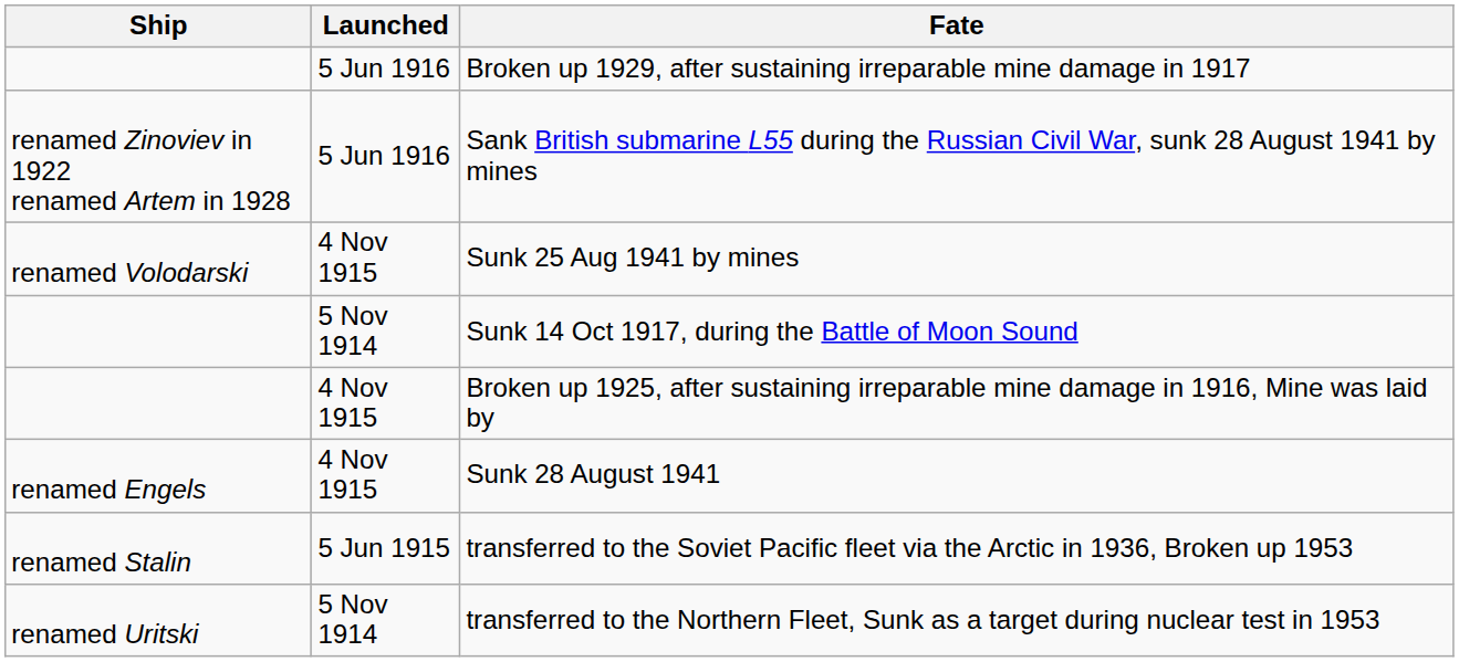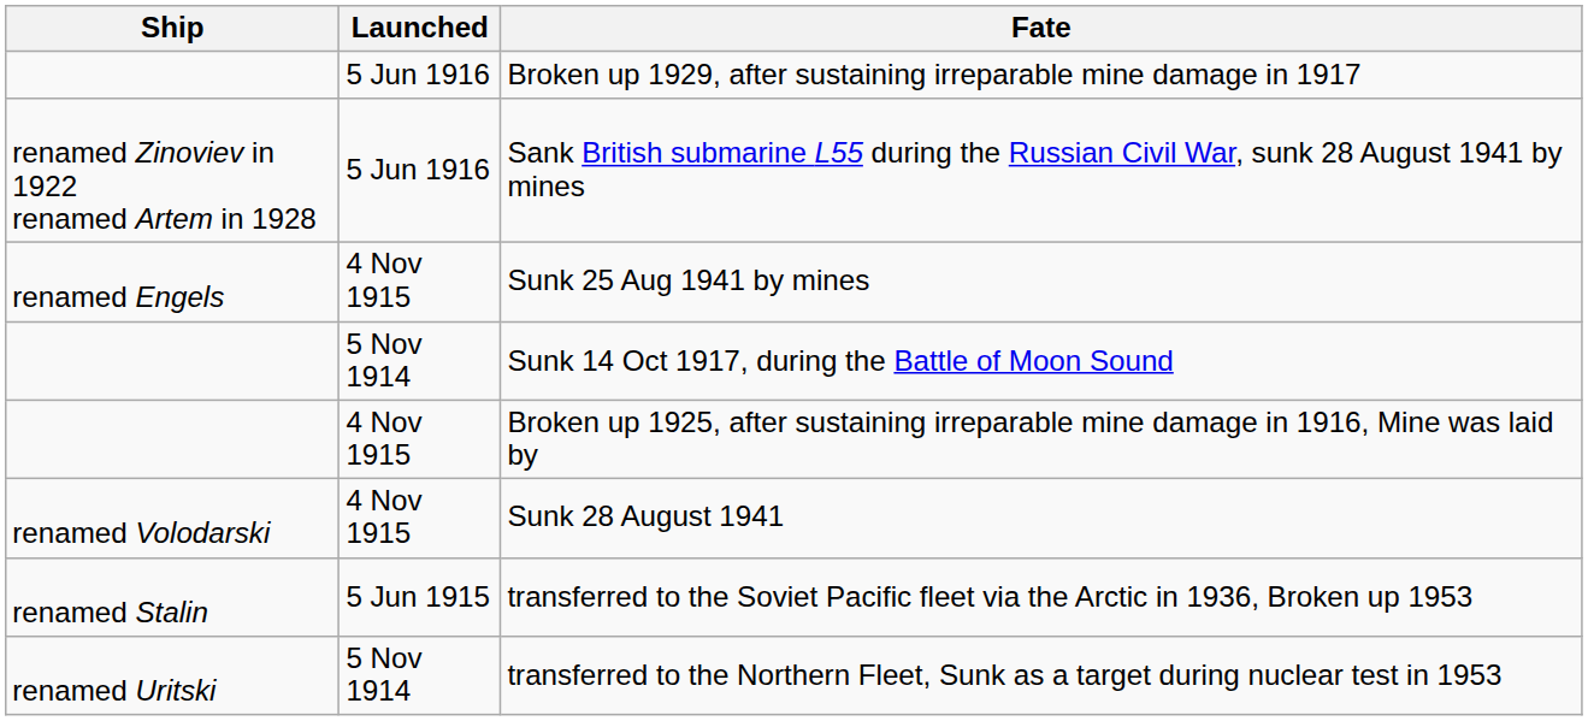Sunk 25 Aug 1941 by mines | Ship: renamed Volodarski -> renamed Engels
Sunk 28 August 1941 | Ship: renamed Engels -> renamed Volodarski
